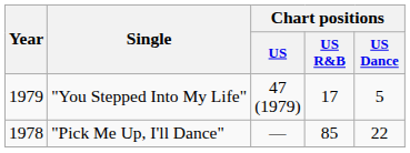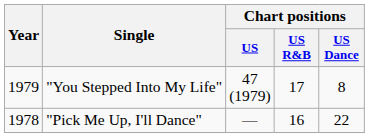"You Stepped Into My Life" | Chart positions / US Dance: 5 -> 8
"Pick Me Up, I'll Dance" | Chart positions / US R&B: 85 -> 16
